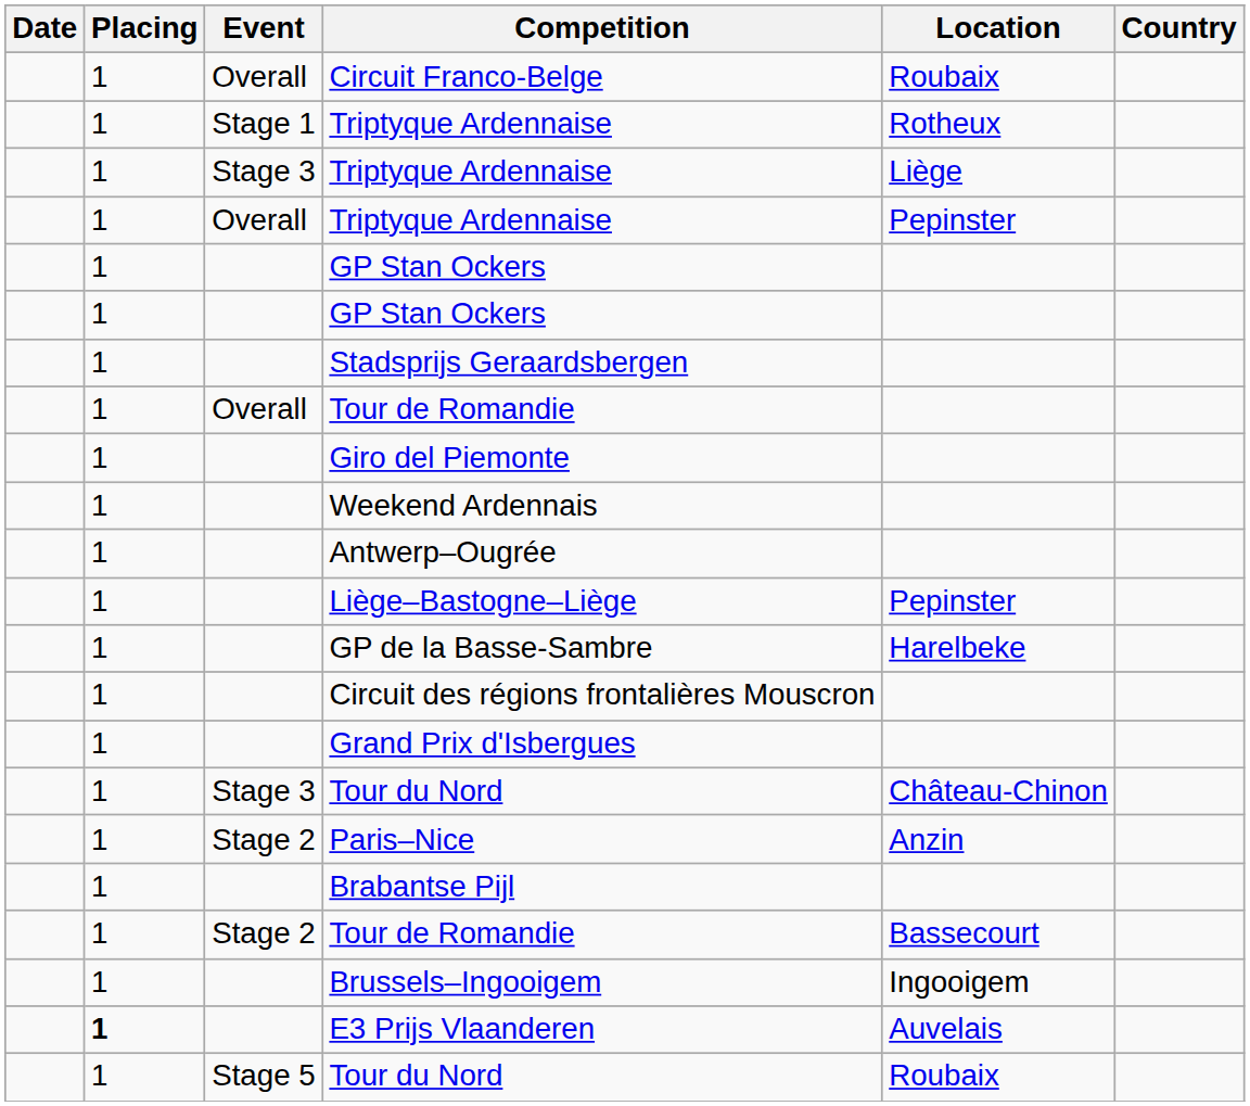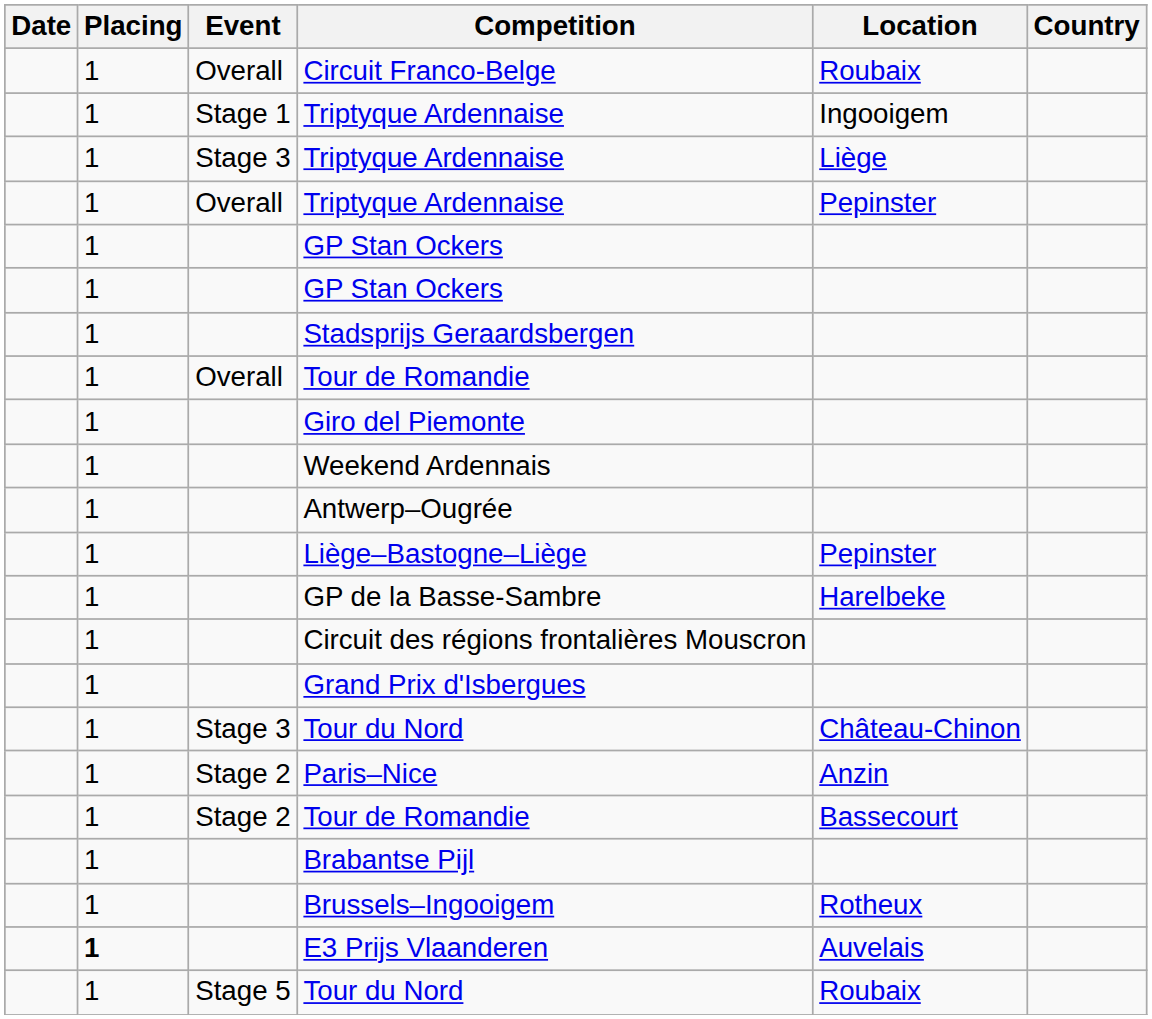Stage 1 / Triptyque Ardennaise | Location: Rotheux -> Ingooigem
rows swapped: Brabantse Pijl <-> Stage 2 / Tour de Romandie
Brussels–Ingooigem | Location: Ingooigem -> Rotheux
